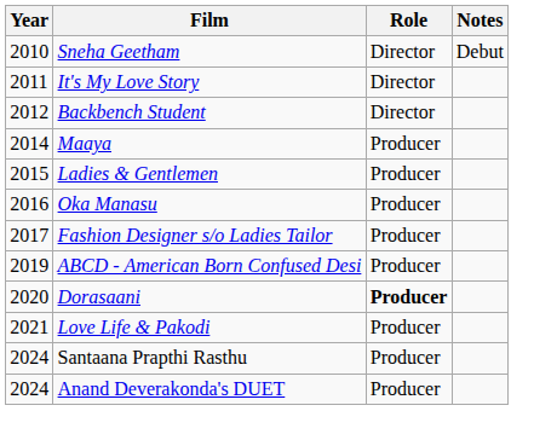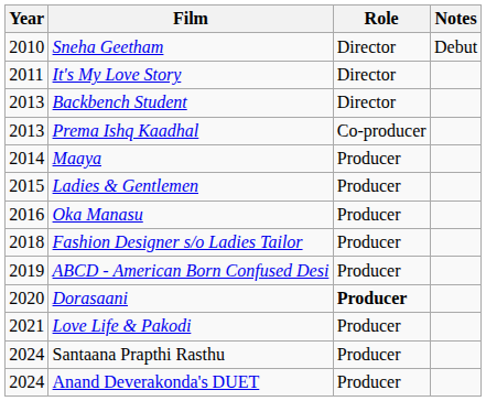Backbench Student | Year: 2012 -> 2013
+ row: 2013 | Prema Ishq Kaadhal | Co-producer
Fashion Designer s/o Ladies Tailor | Year: 2017 -> 2018
